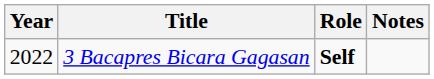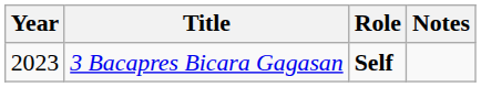3 Bacapres Bicara Gagasan | Year: 2022 -> 2023
